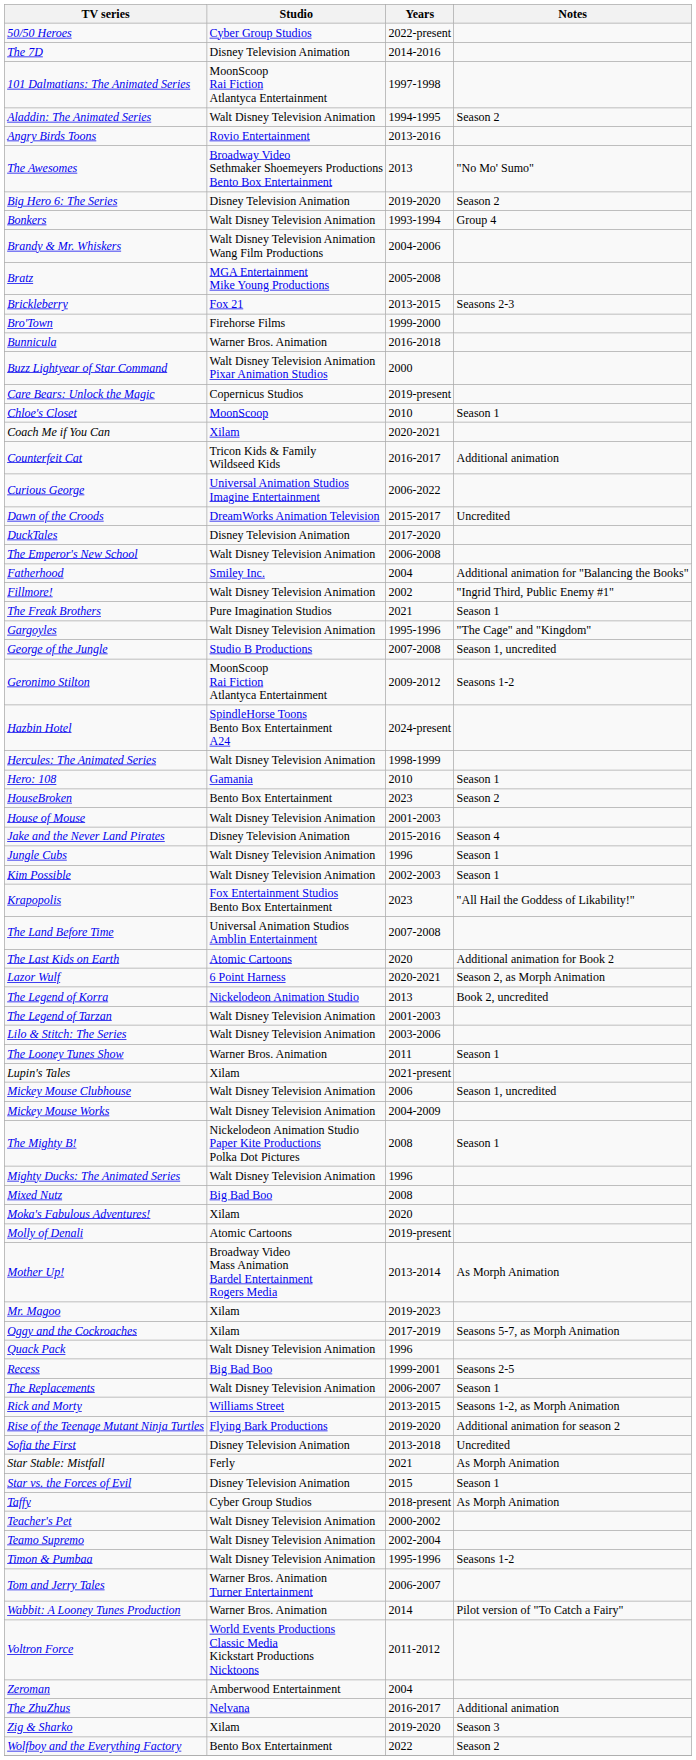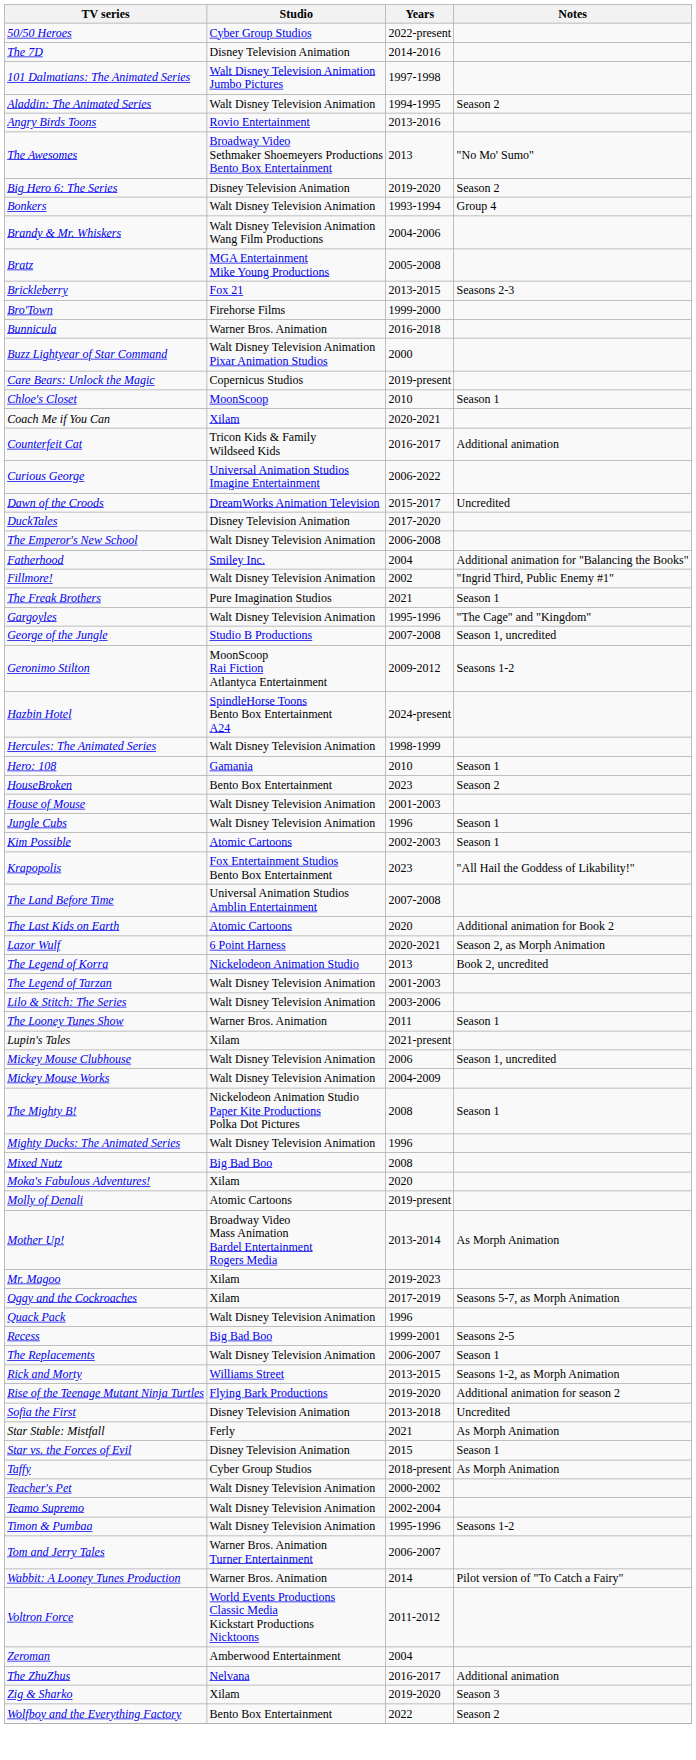101 Dalmatians: The Animated Series | Studio: MoonScoop Rai Fiction Atlantyca Entertainment -> Walt Disney Television Animation Jumbo Pictures
- row: Jake and the Never Land Pirates | Disney Television Animation | 2015-2016 | Season 4
Kim Possible | Studio: Walt Disney Television Animation -> Atomic Cartoons
